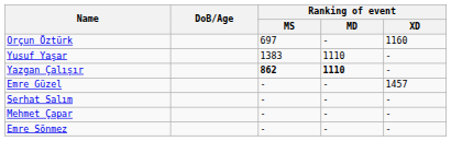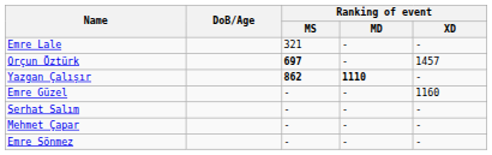+ row: Emre Lale | 321 | - | -
Orçun Öztürk | Ranking of event / MS: normal -> bold
Orçun Öztürk | Ranking of event / XD: 1160 -> 1457
- row: Yusuf Yaşar | 1383 | 1110 | -
Emre Güzel | Ranking of event / XD: 1457 -> 1160
